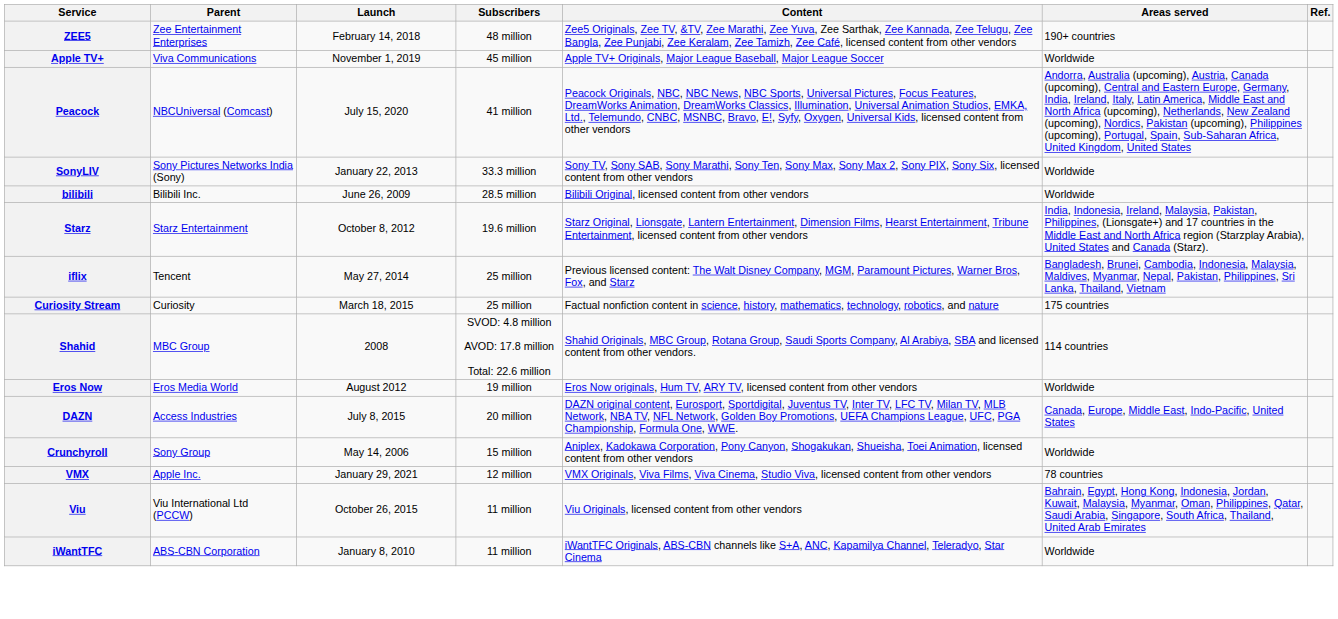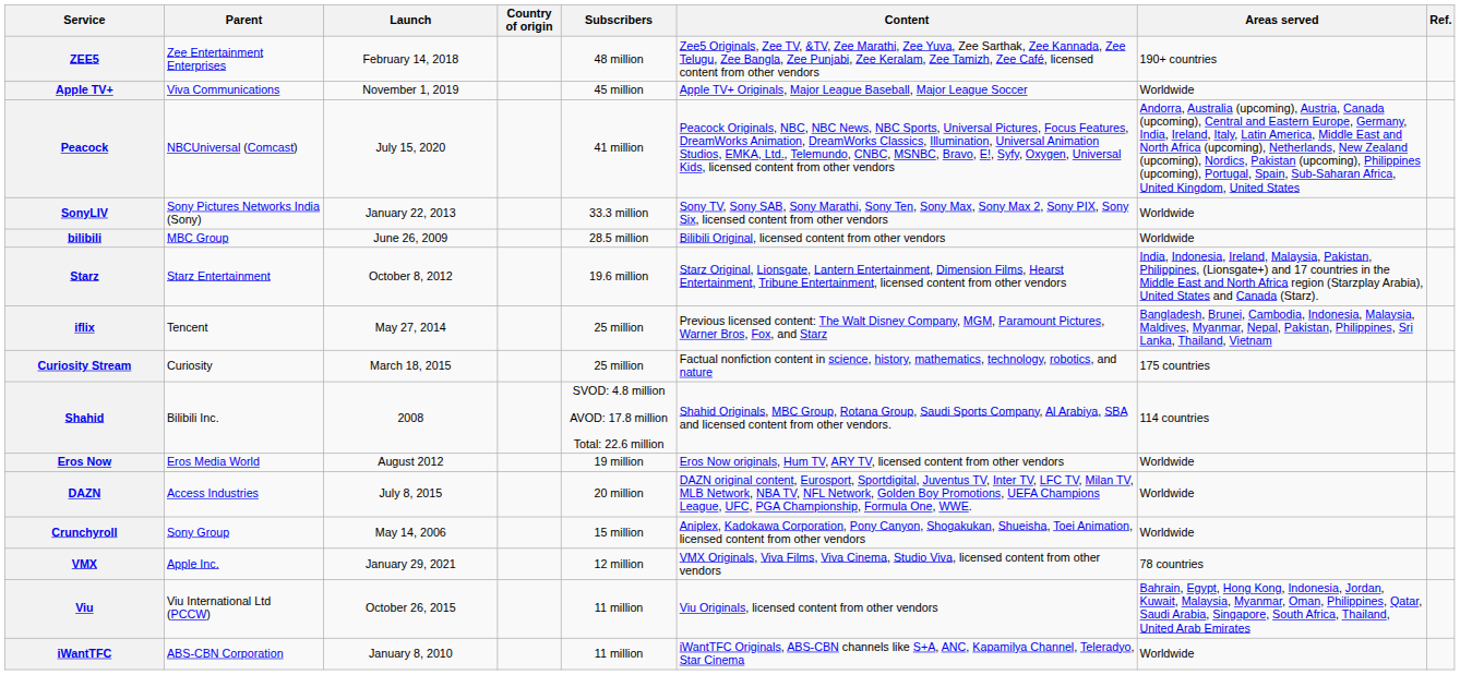+ column: Country of origin
bilibili | Parent: Bilibili Inc. -> MBC Group
Shahid | Parent: MBC Group -> Bilibili Inc.
DAZN | Areas served: Canada, Europe, Middle East, Indo-Pacific, United States -> Worldwide
